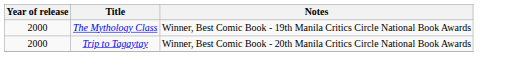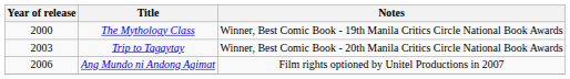Trip to Tagaytay | Year of release: 2000 -> 2003
+ row: 2006 | Ang Mundo ni Andong Agimat | Film rights optioned by Unitel Productions in 2007
